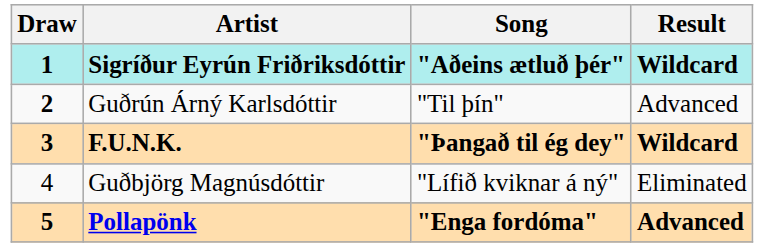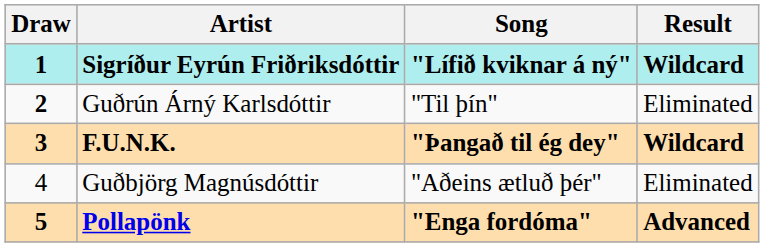Sigríður Eyrún Friðriksdóttir | Song: "Aðeins ætluð þér" -> "Lífið kviknar á ný"
Guðrún Árný Karlsdóttir | Result: Advanced -> Eliminated
Guðbjörg Magnúsdóttir | Song: "Lífið kviknar á ný" -> "Aðeins ætluð þér"
